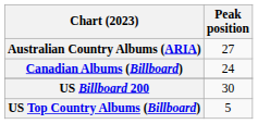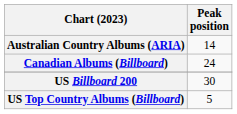Australian Country Albums (ARIA) | Peak position: 27 -> 14
